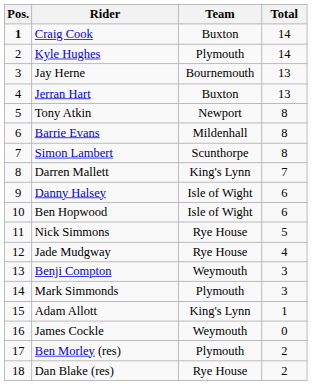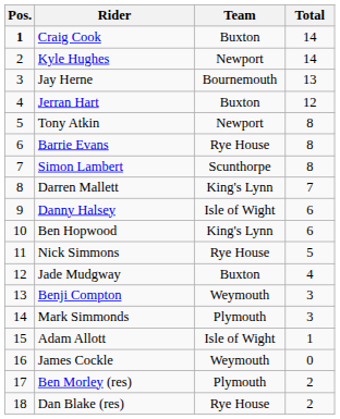Kyle Hughes | Team: Plymouth -> Newport
Jerran Hart | Total: 13 -> 12
Barrie Evans | Team: Mildenhall -> Rye House
Ben Hopwood | Team: Isle of Wight -> King's Lynn
Jade Mudgway | Team: Rye House -> Buxton
Adam Allott | Team: King's Lynn -> Isle of Wight
